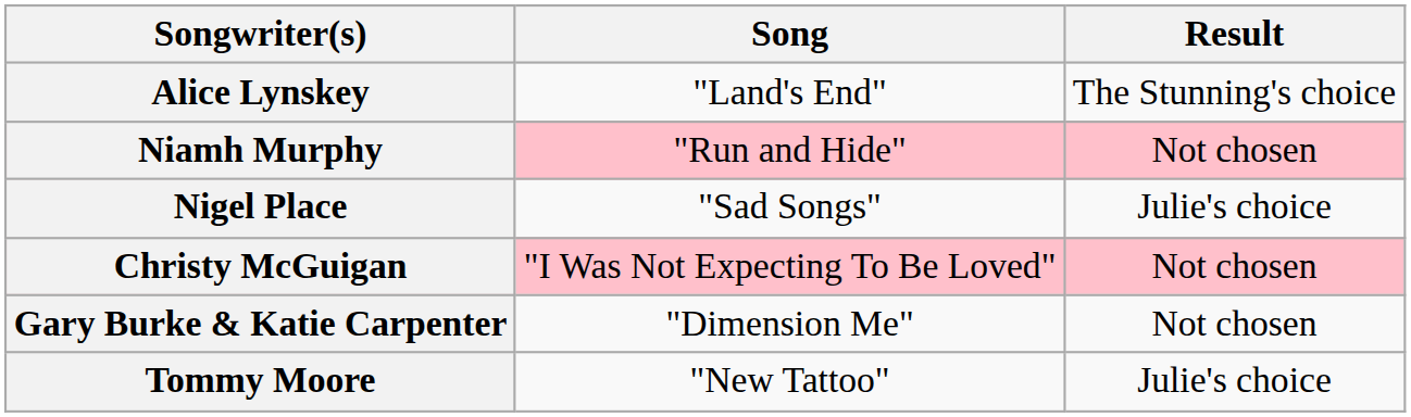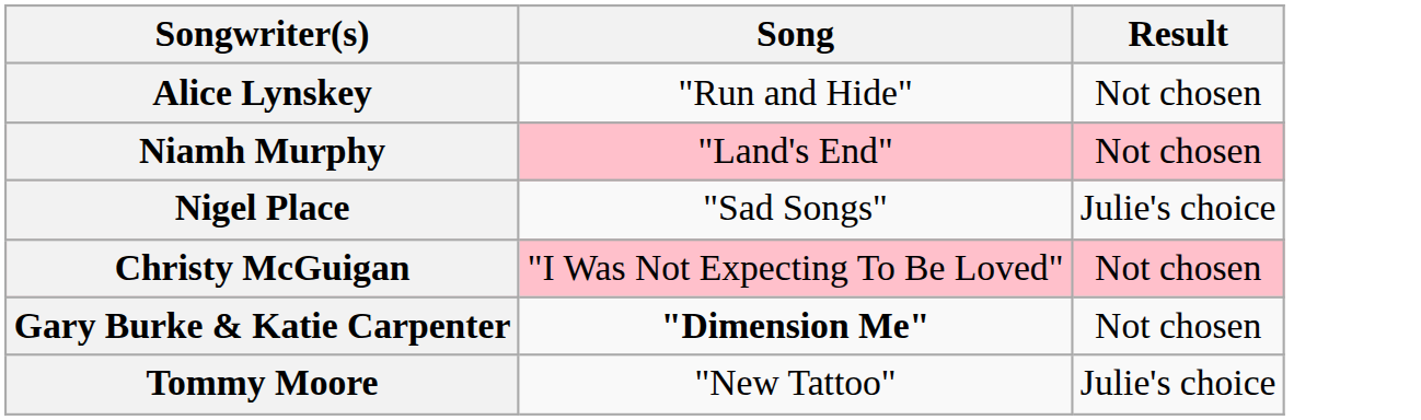Alice Lynskey | Song: "Land's End" -> "Run and Hide"
Alice Lynskey | Result: The Stunning's choice -> Not chosen
Niamh Murphy | Song: "Run and Hide" -> "Land's End"
Gary Burke & Katie Carpenter | Song: normal -> bold
